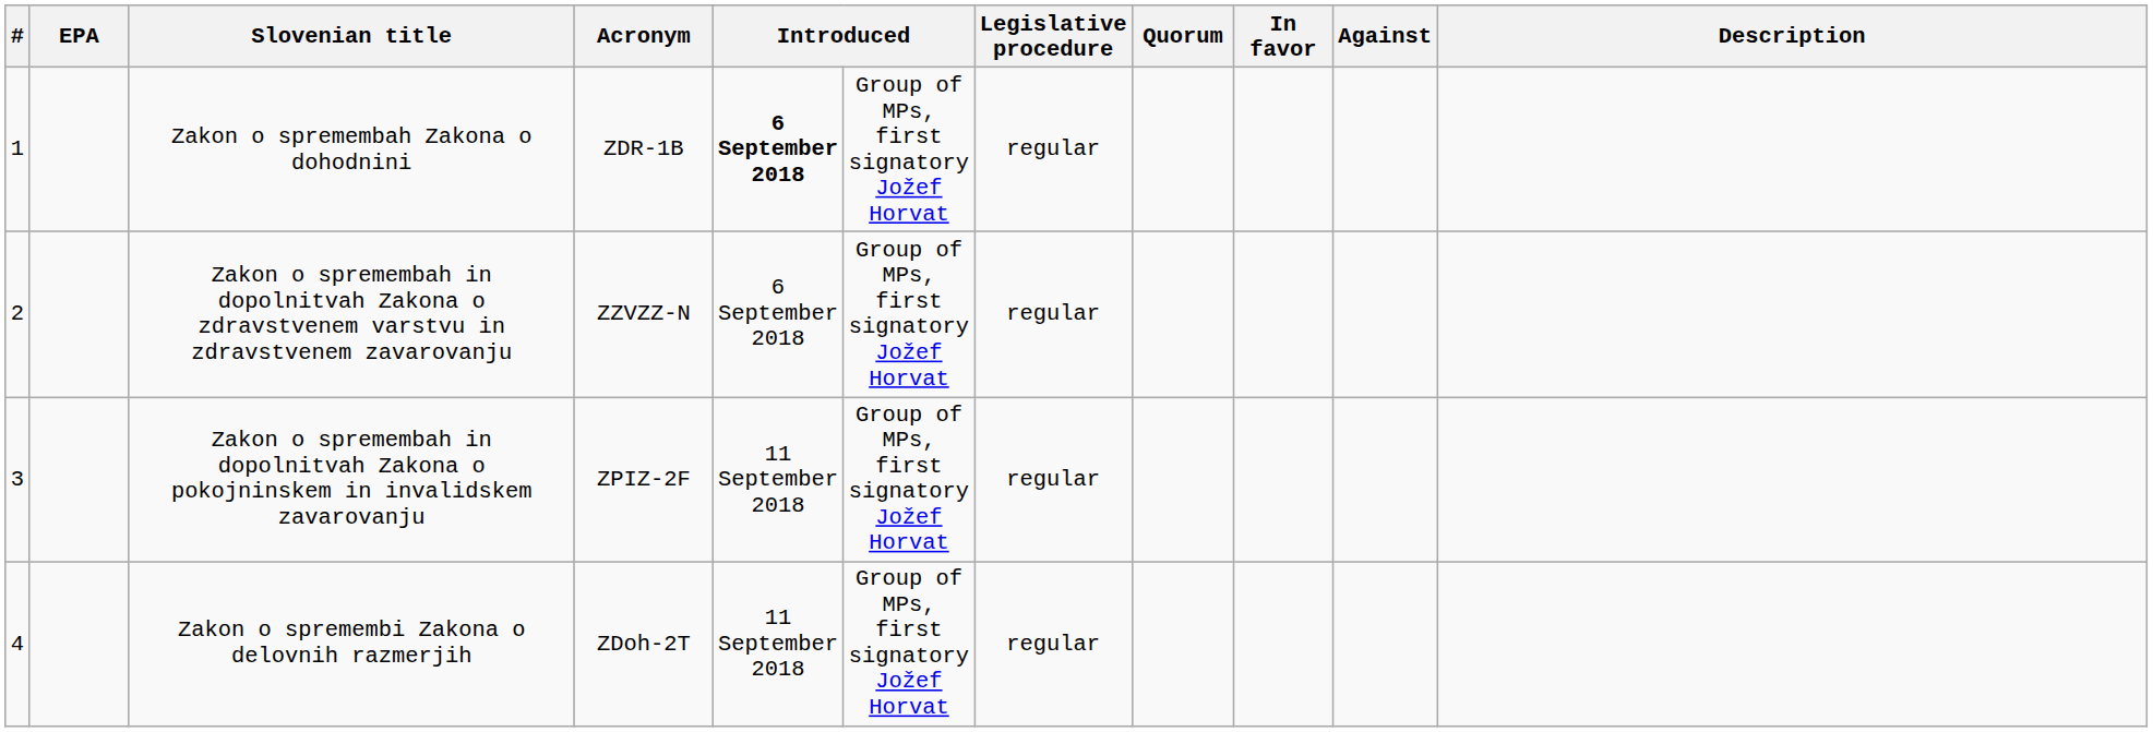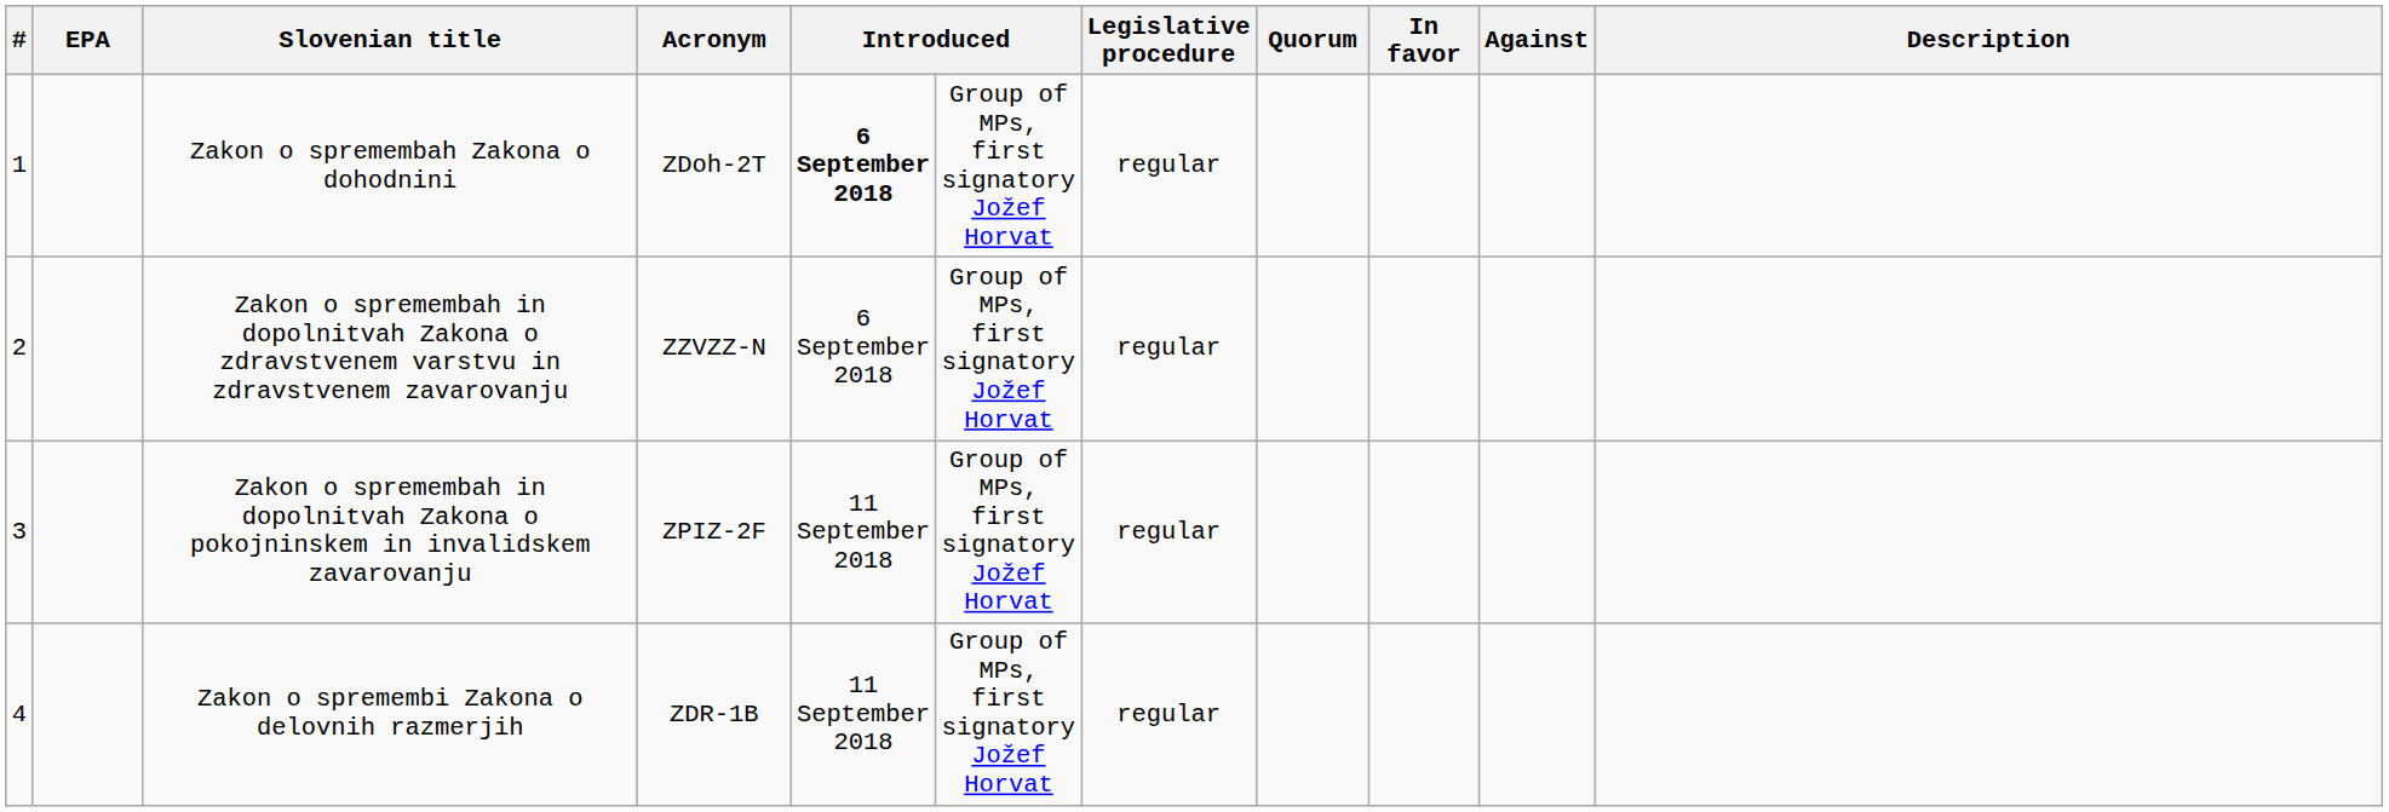Zakon o spremembah Zakona o dohodnini | Acronym: ZDR-1B -> ZDoh-2T
Zakon o spremembi Zakona o delovnih razmerjih | Acronym: ZDoh-2T -> ZDR-1B
